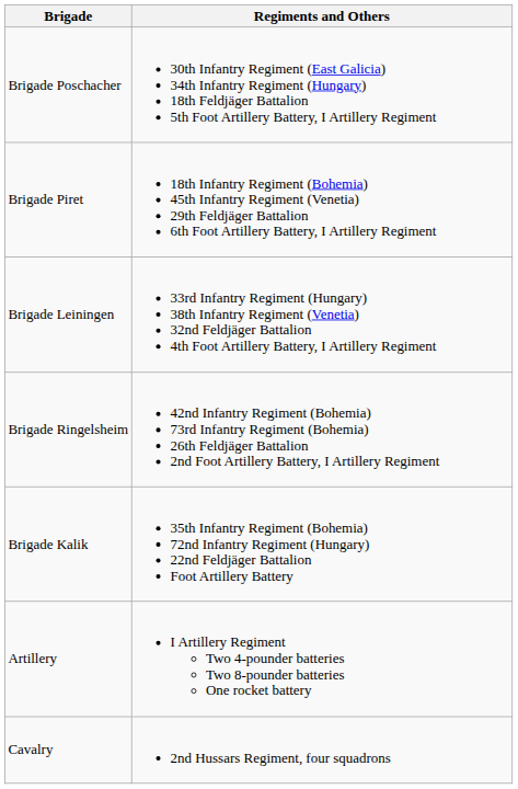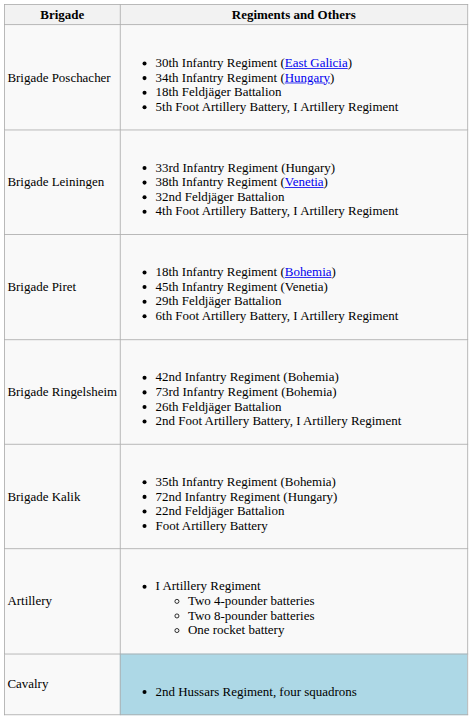rows swapped: Brigade Leiningen <-> Brigade Piret
Cavalry | Regiments and Others: no background -> lightblue background
